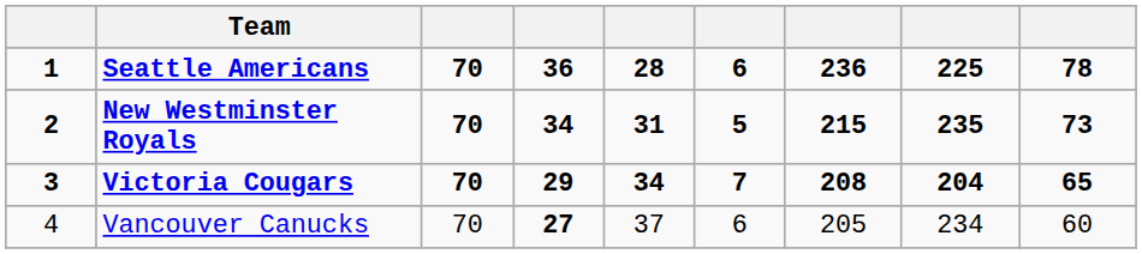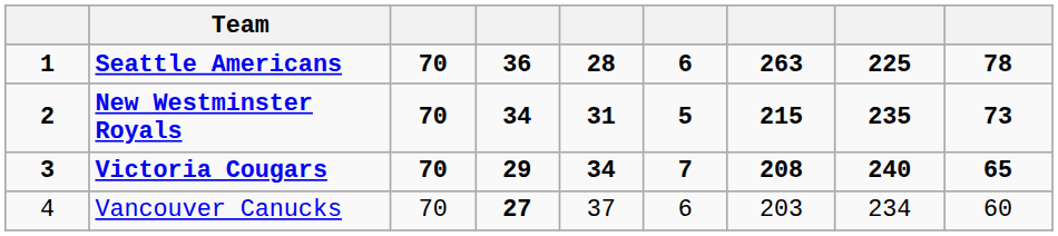Seattle Americans | column 7: 236 -> 263
Victoria Cougars | column 8: 204 -> 240
Vancouver Canucks | column 7: 205 -> 203
